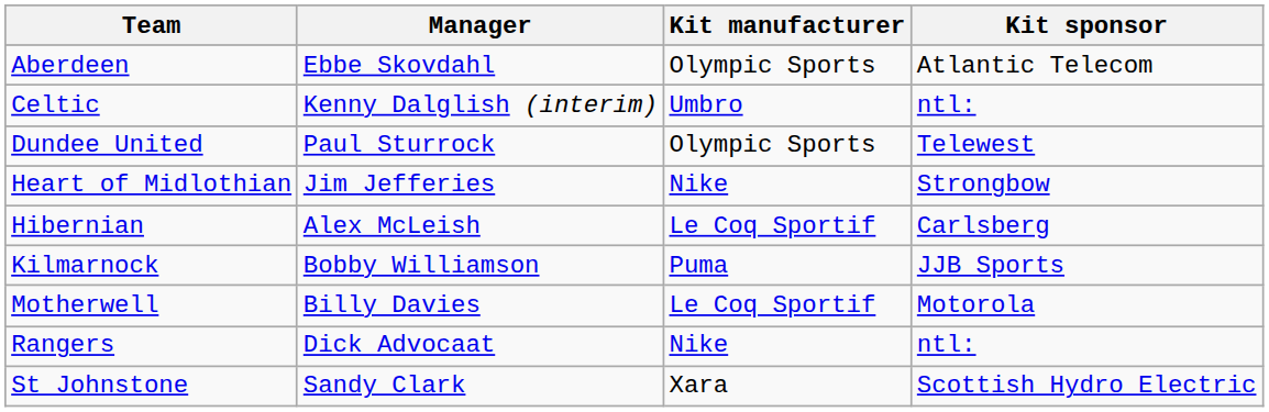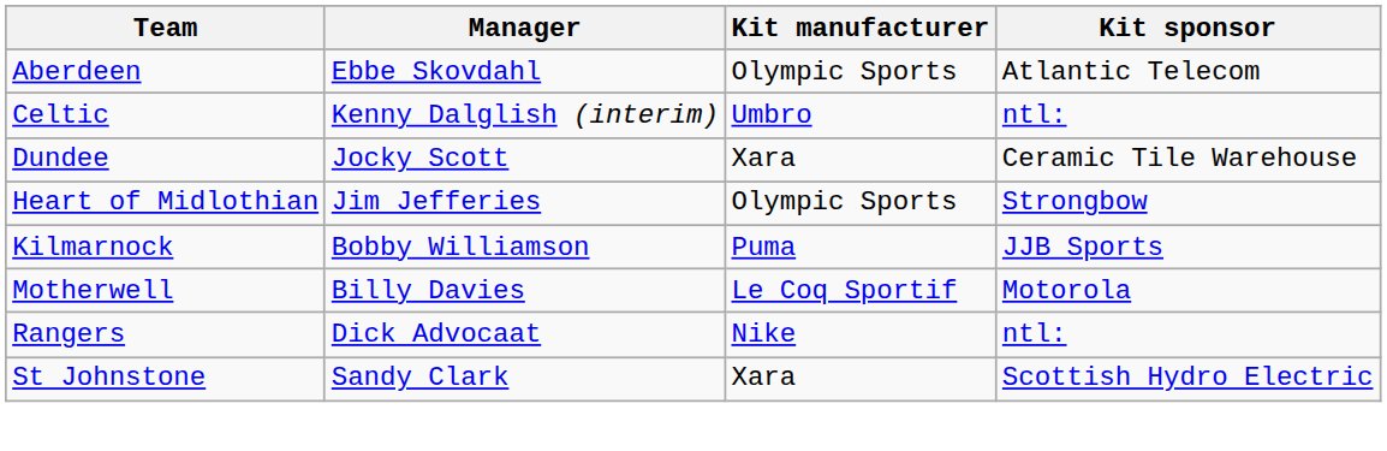+ row: Dundee | Jocky Scott | Xara | Ceramic Tile Warehouse
- row: Dundee United | Paul Sturrock | Olympic Sports | Telewest
Heart of Midlothian | Kit manufacturer: Nike -> Olympic Sports
- row: Hibernian | Alex McLeish | Le Coq Sportif | Carlsberg
